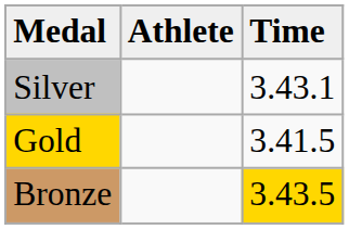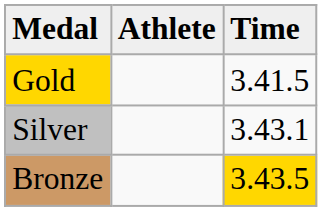rows swapped: Gold <-> Silver
